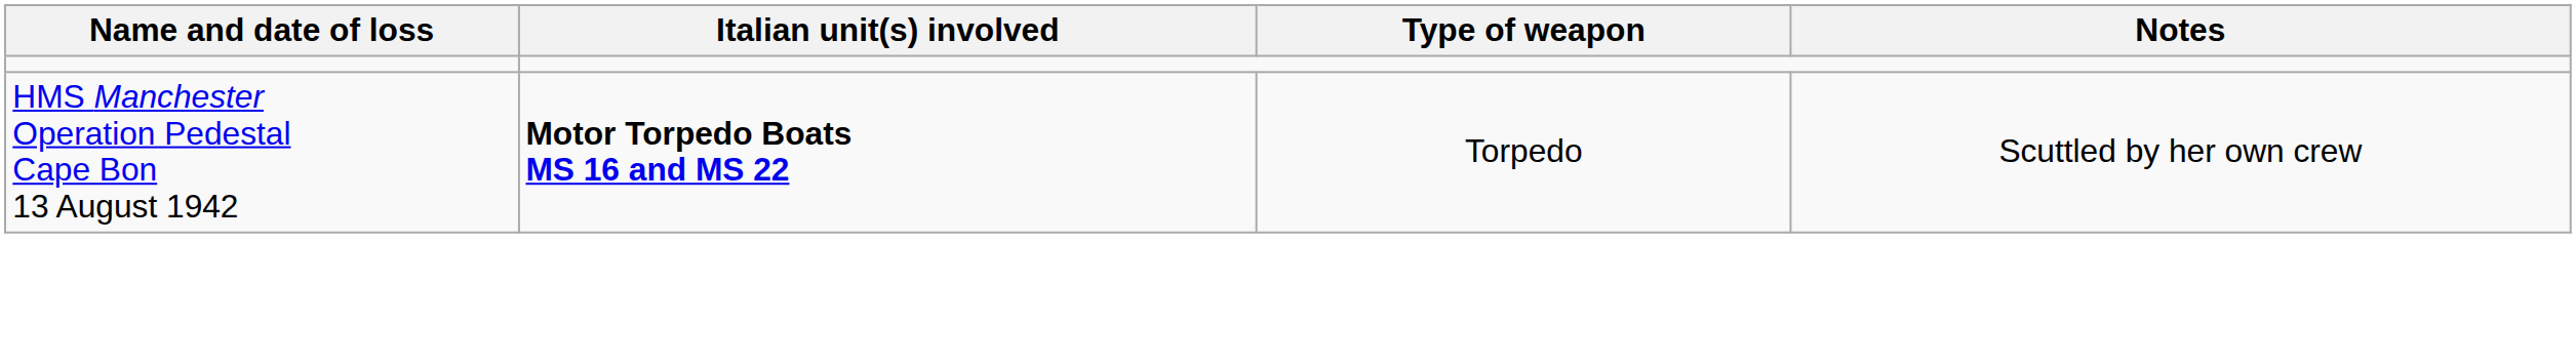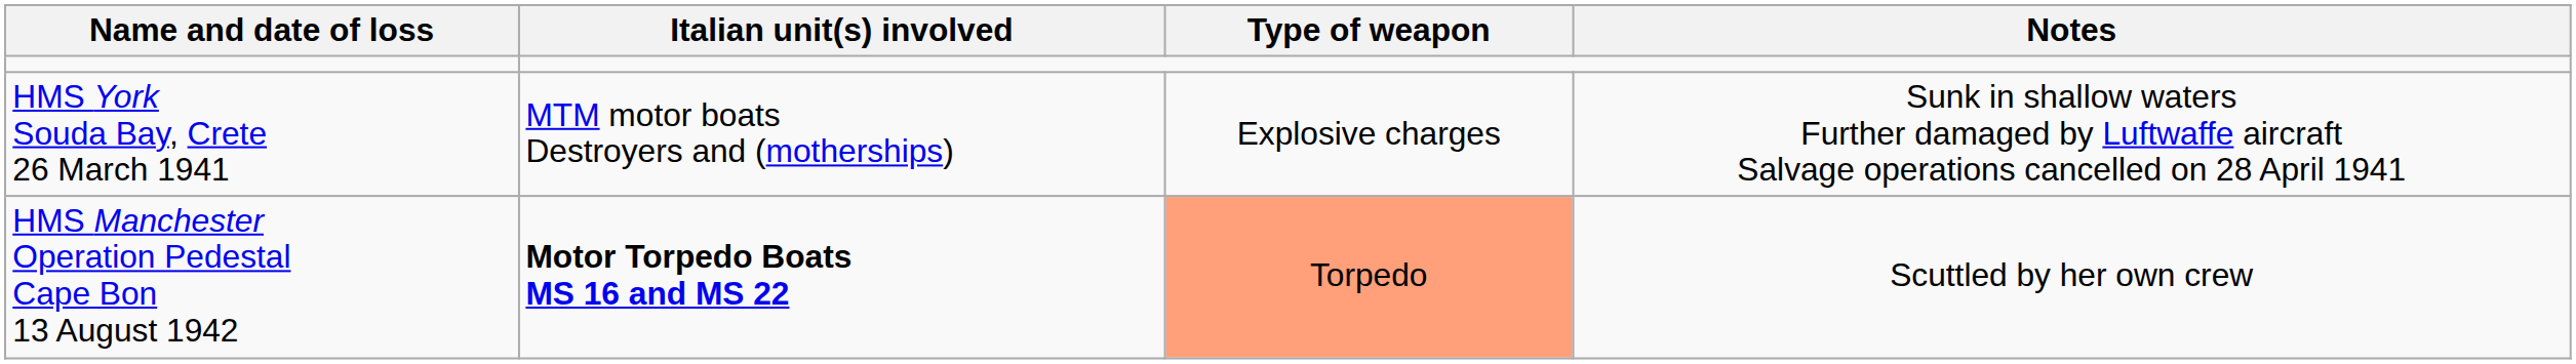+ row: HMS York Souda Bay, Crete 26 March 1941 | MTM motor boats Destroyers and (motherships) | Explosive charges | Sunk in shallow waters Further damaged by Luftwaffe aircraft Salvage operations cancelled on 28 April 1941
HMS Manchester Operation Pedestal Cape Bon 13 August 1942 | Type of weapon: no background -> lightsalmon background
